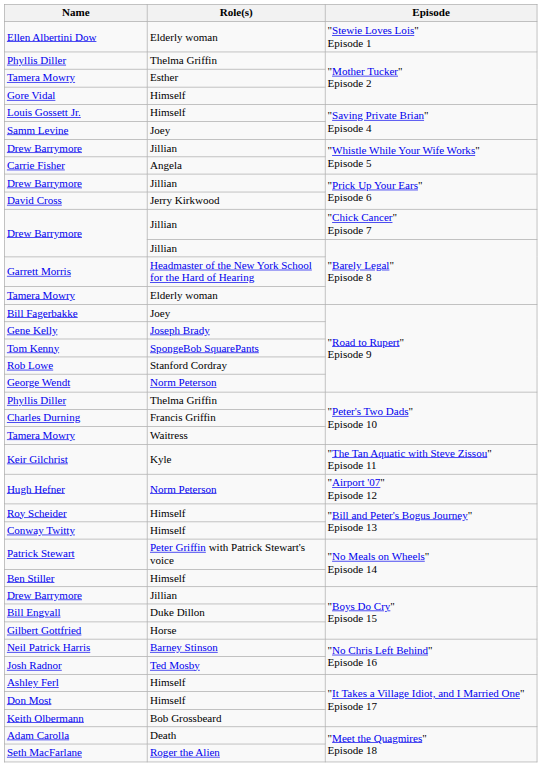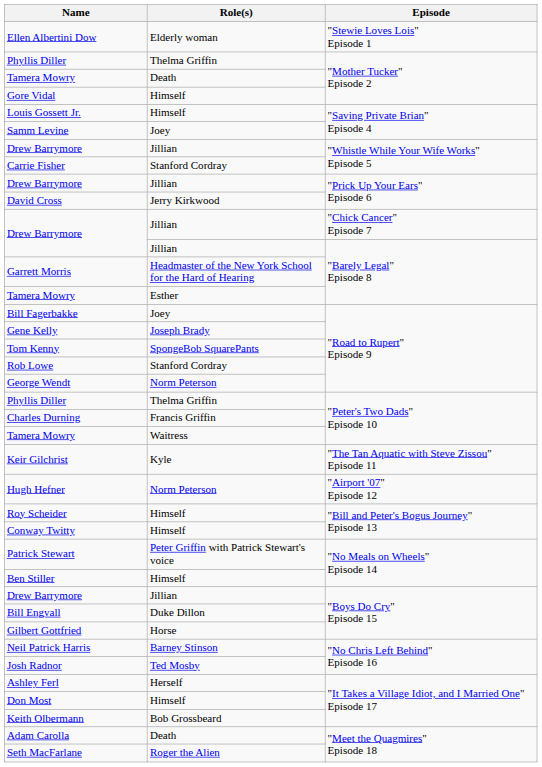Tamera Mowry / "Mother Tucker" Episode 2 | Role(s): Esther -> Death
Carrie Fisher | Role(s): Angela -> Stanford Cordray
Tamera Mowry / "Barely Legal" Episode 8 | Role(s): Elderly woman -> Esther
Ashley Ferl | Role(s): Himself -> Herself
